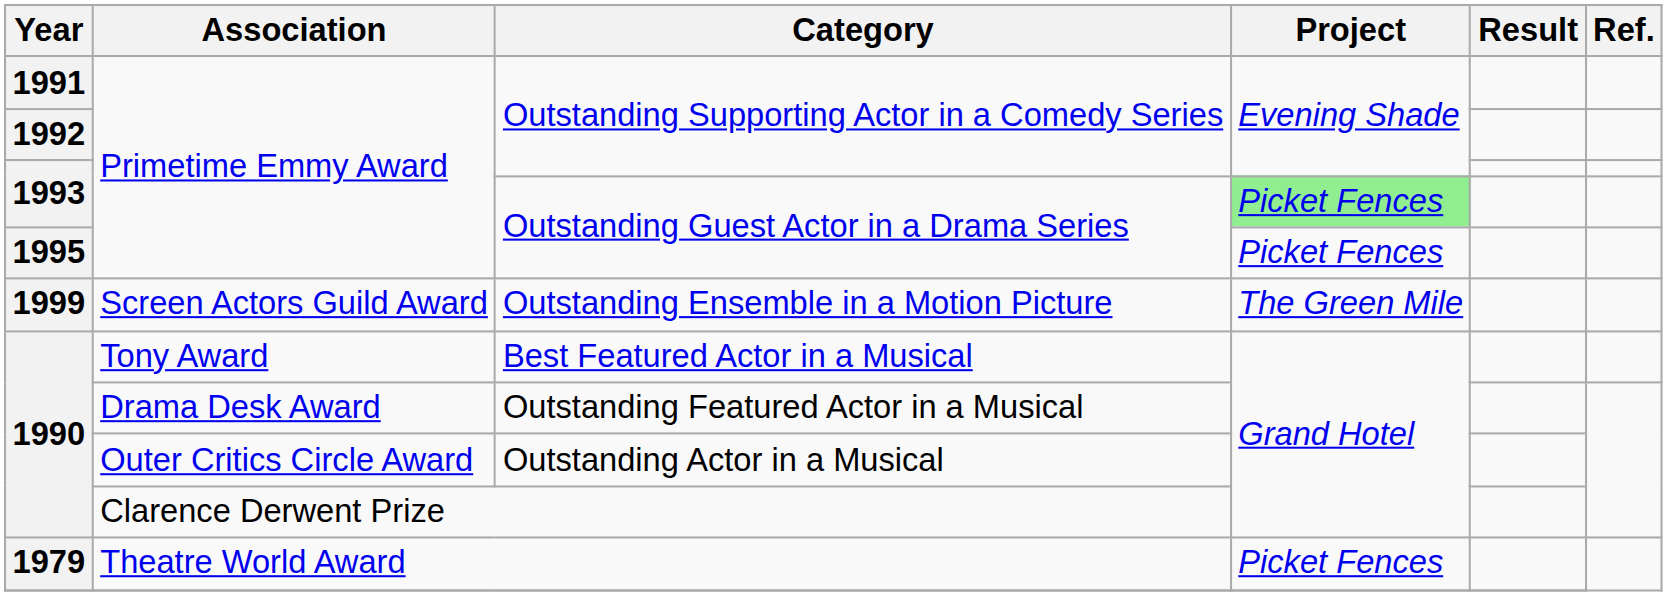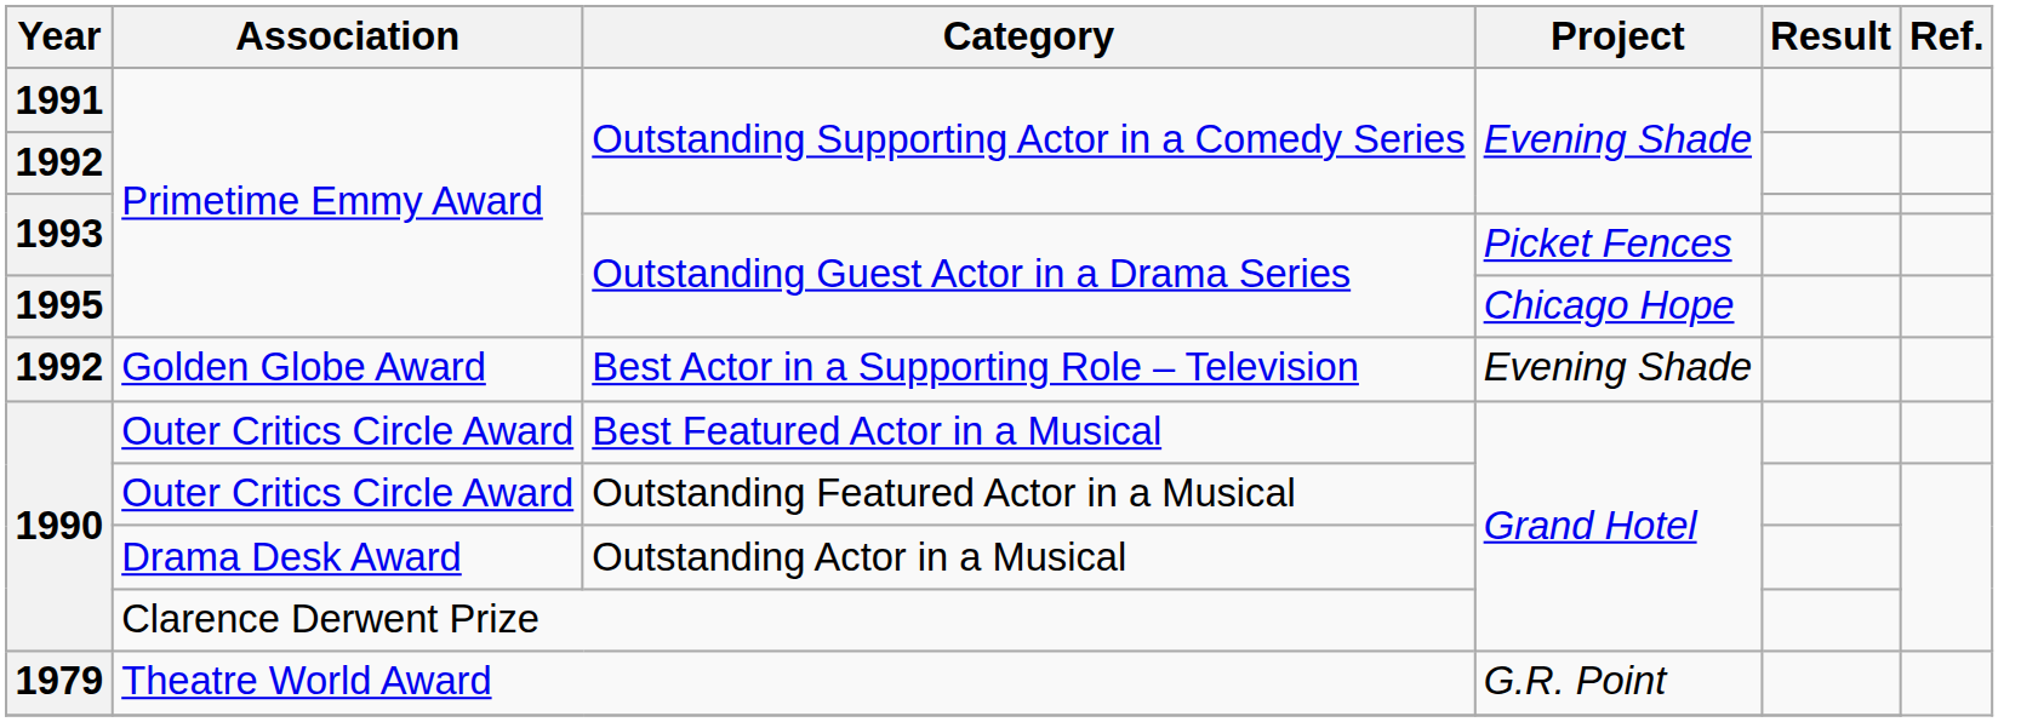1993 / Outstanding Guest Actor in a Drama Series | Project: lightgreen background -> no background
1995 / Outstanding Guest Actor in a Drama Series | Project: Picket Fences -> Chicago Hope
+ row: 1992 | Golden Globe Award | Best Actor in a Supporting Role – Television | Evening Shade
- row: 1999 | Screen Actors Guild Award | Outstanding Ensemble in a Motion Picture | The Green Mile
Best Featured Actor in a Musical | Association: Tony Award -> Outer Critics Circle Award
Outstanding Featured Actor in a Musical | Association: Drama Desk Award -> Outer Critics Circle Award
Outstanding Actor in a Musical | Association: Outer Critics Circle Award -> Drama Desk Award
Theatre World Award | Project: Picket Fences -> G.R. Point
